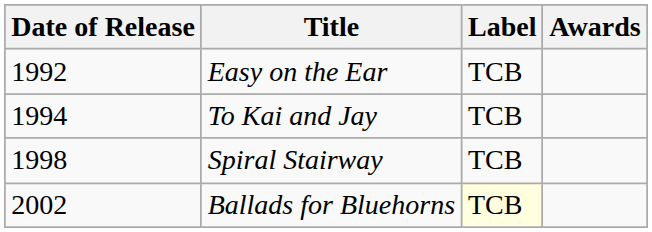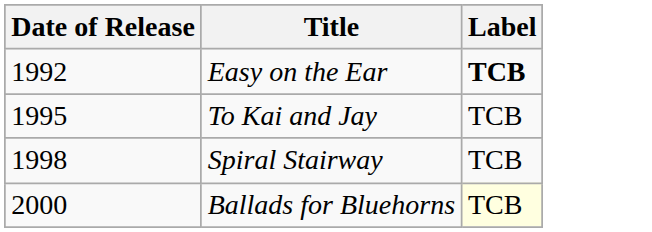- column: Awards
Easy on the Ear | Label: normal -> bold
To Kai and Jay | Date of Release: 1994 -> 1995
Ballads for Bluehorns | Date of Release: 2002 -> 2000
